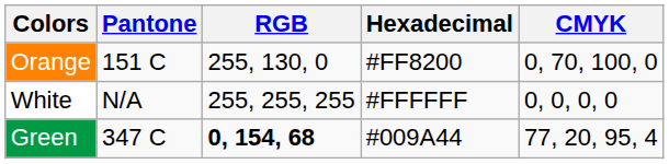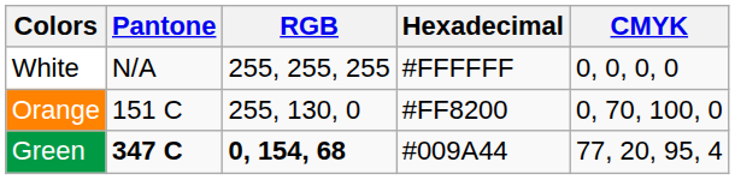rows swapped: Orange <-> White
Green | Pantone: normal -> bold
